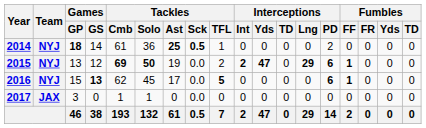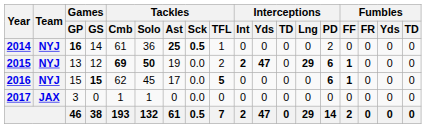2014 | Games / GP: 18 -> 16
2016 | Games / GS: 13 -> 15
